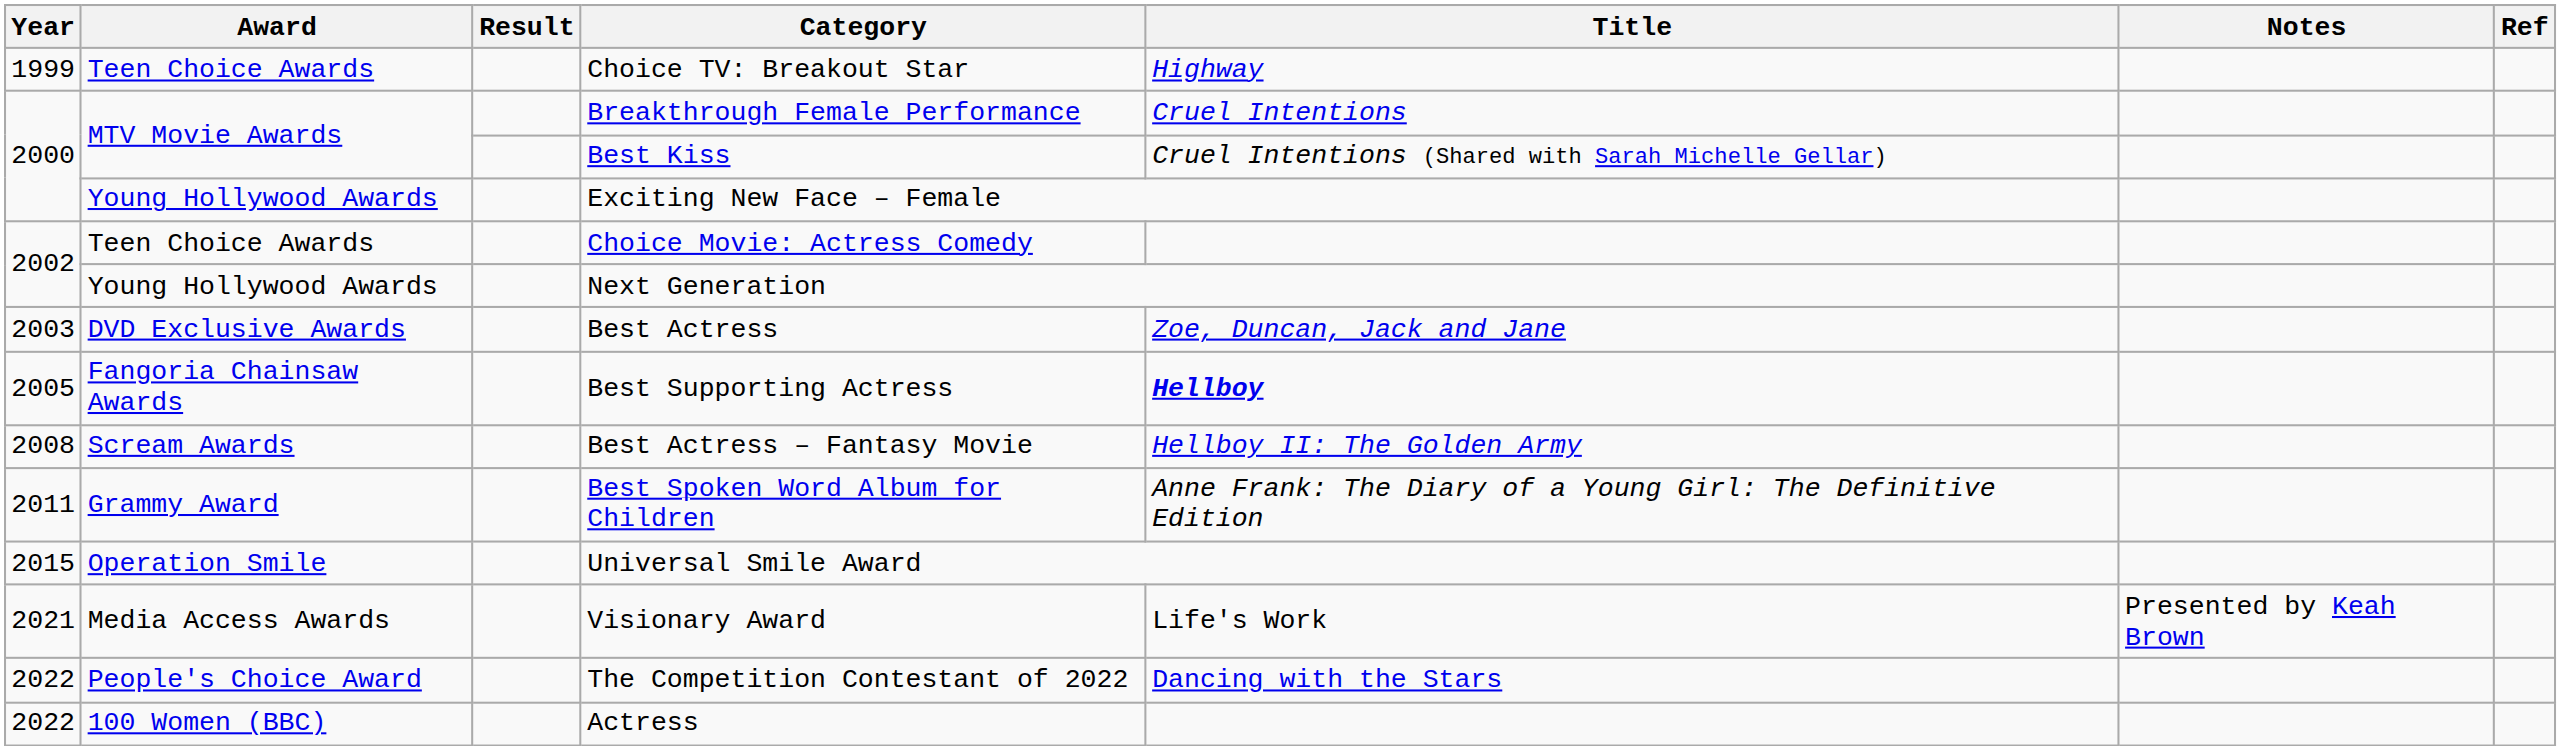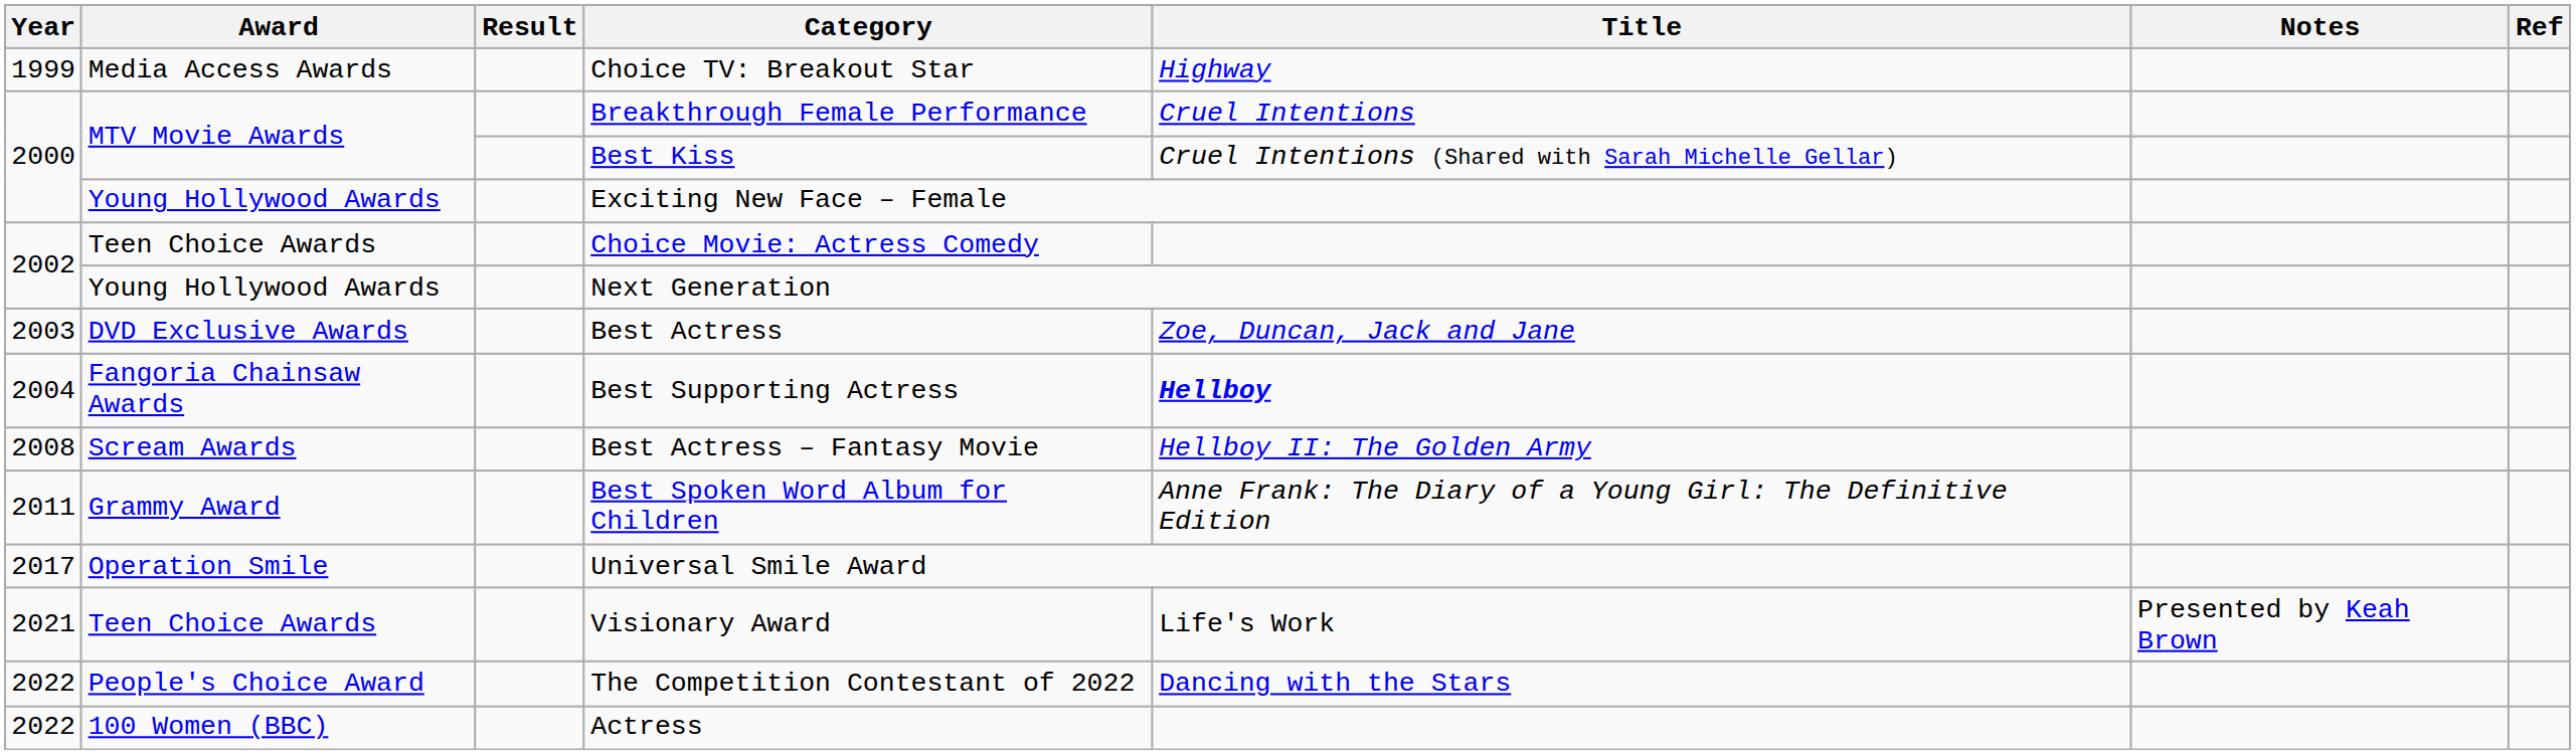Choice TV: Breakout Star | Award: Teen Choice Awards -> Media Access Awards
Best Supporting Actress | Year: 2005 -> 2004
Universal Smile Award | Year: 2015 -> 2017
Visionary Award | Award: Media Access Awards -> Teen Choice Awards
